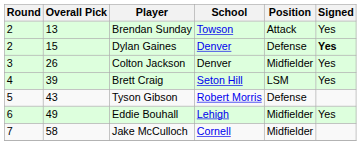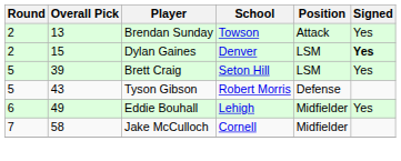Dylan Gaines | Position: Defense -> LSM
- row: 3 | 26 | Colton Jackson | Denver | Midfielder | Yes
Brett Craig | Round: 4 -> 5
